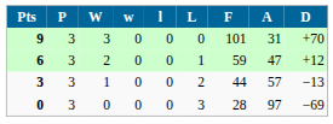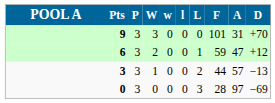+ column: POOL A
